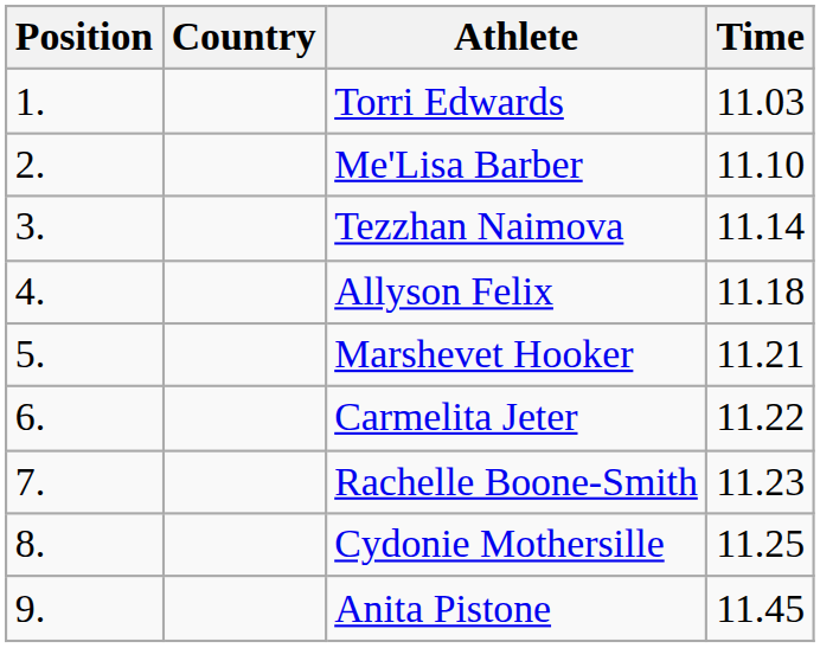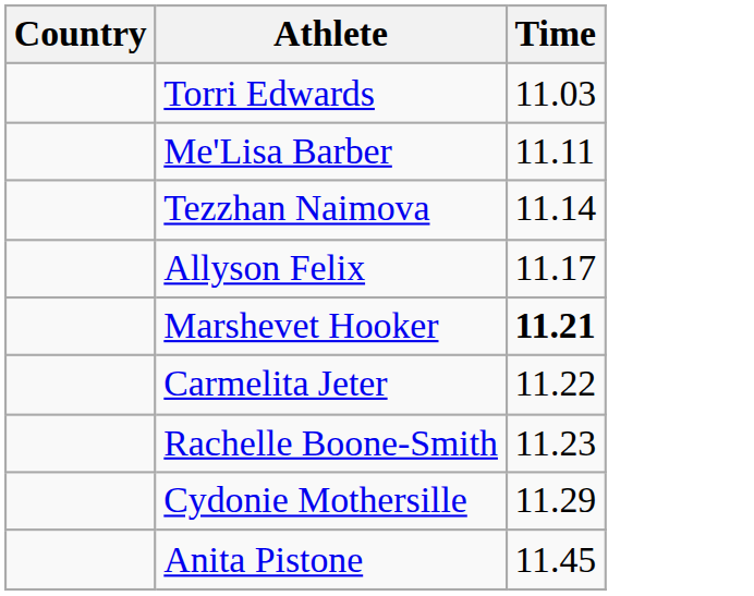- column: Position | 1. | 2. | 3. | 4. | 5. | 6. | 7. | 8. | 9.
Me'Lisa Barber | Time: 11.10 -> 11.11
Allyson Felix | Time: 11.18 -> 11.17
Marshevet Hooker | Time: normal -> bold
Cydonie Mothersille | Time: 11.25 -> 11.29
